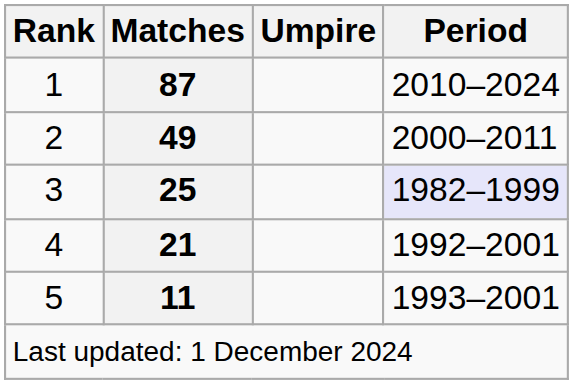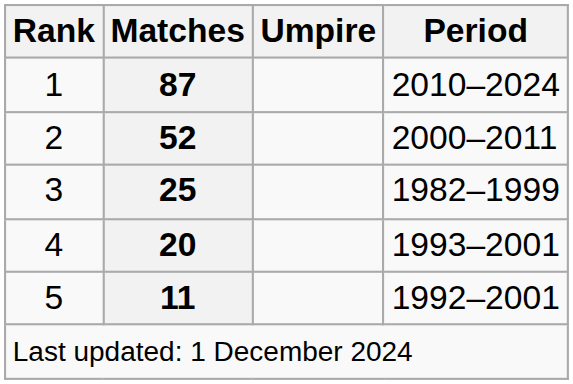2 | Matches: 49 -> 52
3 | Period: lavender background -> no background
4 | Matches: 21 -> 20
4 | Period: 1992–2001 -> 1993–2001
5 | Period: 1993–2001 -> 1992–2001
